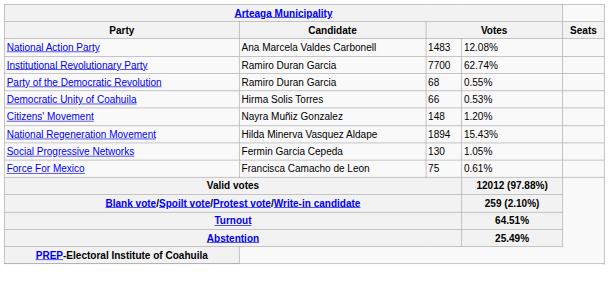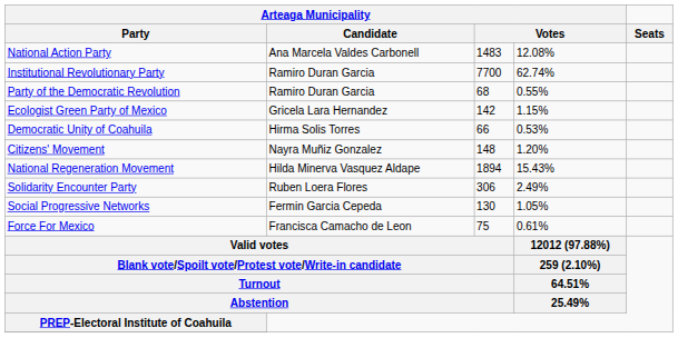+ row: Ecologist Green Party of Mexico | Gricela Lara Hernandez | 142 | 1.15%
+ row: Solidarity Encounter Party | Ruben Loera Flores | 306 | 2.49%
